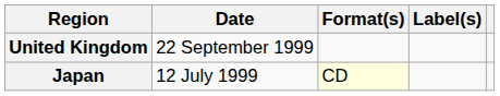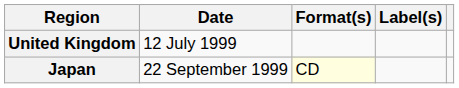United Kingdom | Date: 22 September 1999 -> 12 July 1999
Japan | Date: 12 July 1999 -> 22 September 1999
